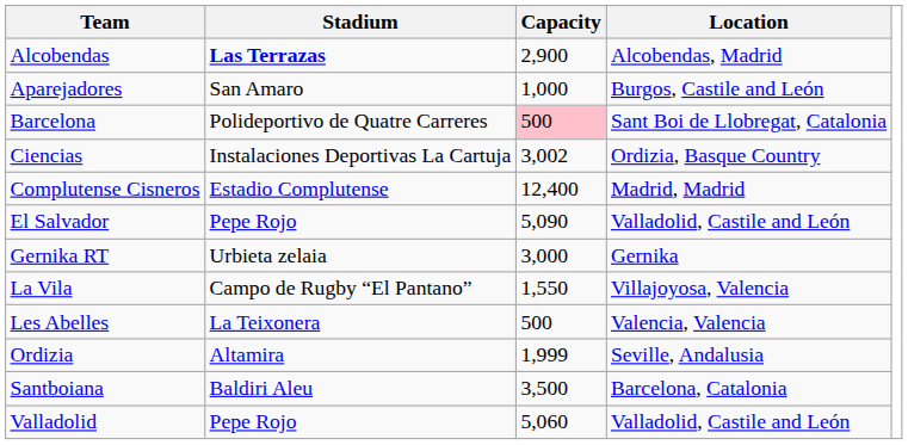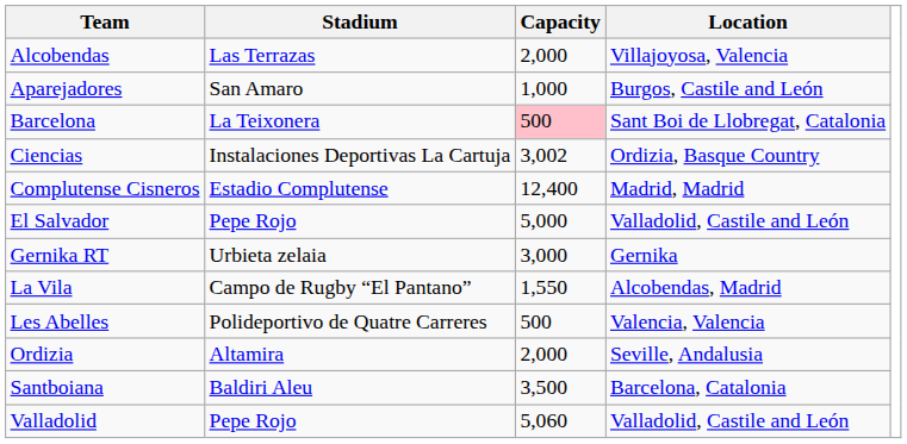Alcobendas | Stadium: bold -> normal
Alcobendas | Capacity: 2,900 -> 2,000
Alcobendas | Location: Alcobendas, Madrid -> Villajoyosa, Valencia
Barcelona | Stadium: Polideportivo de Quatre Carreres -> La Teixonera
El Salvador | Capacity: 5,090 -> 5,000
La Vila | Location: Villajoyosa, Valencia -> Alcobendas, Madrid
Les Abelles | Stadium: La Teixonera -> Polideportivo de Quatre Carreres
Ordizia | Capacity: 1,999 -> 2,000
